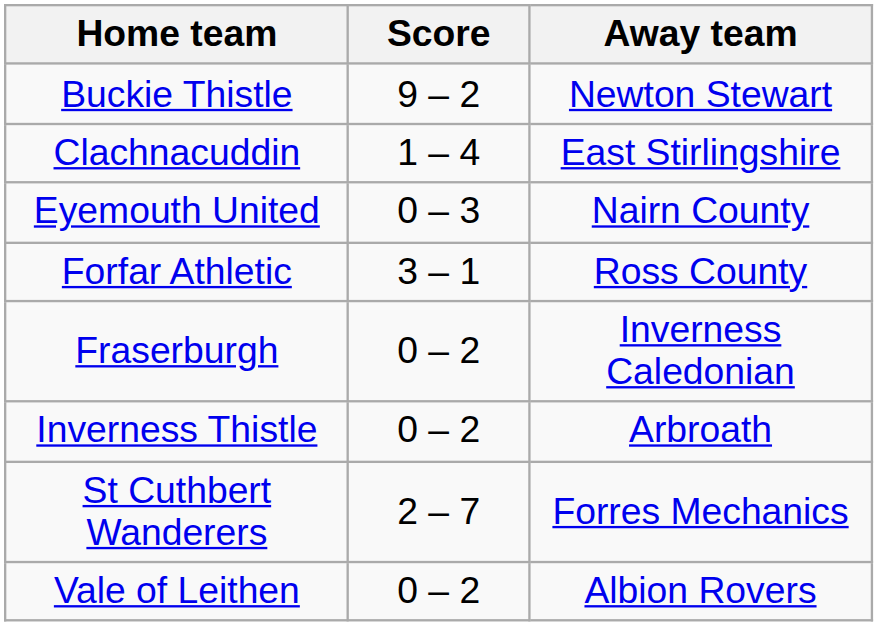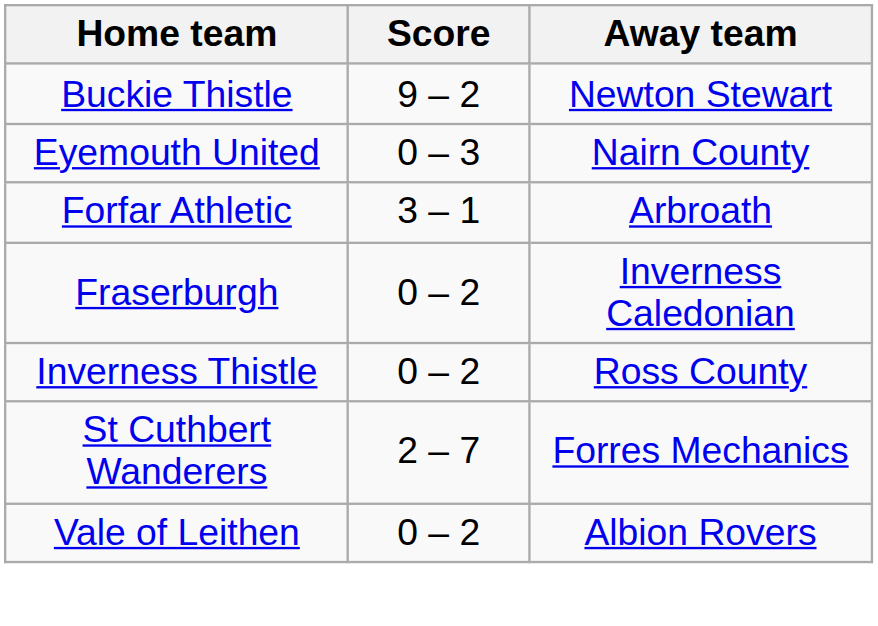- row: Clachnacuddin | 1 – 4 | East Stirlingshire
Forfar Athletic | Away team: Ross County -> Arbroath
Inverness Thistle | Away team: Arbroath -> Ross County
